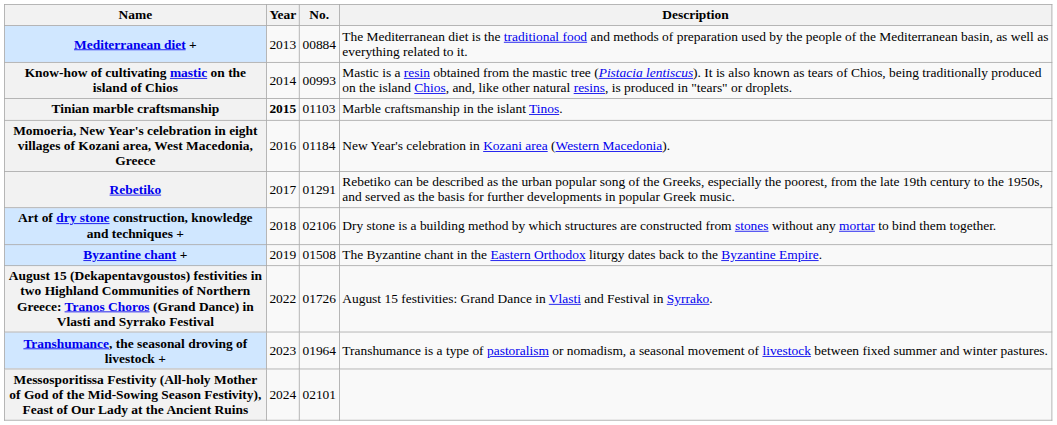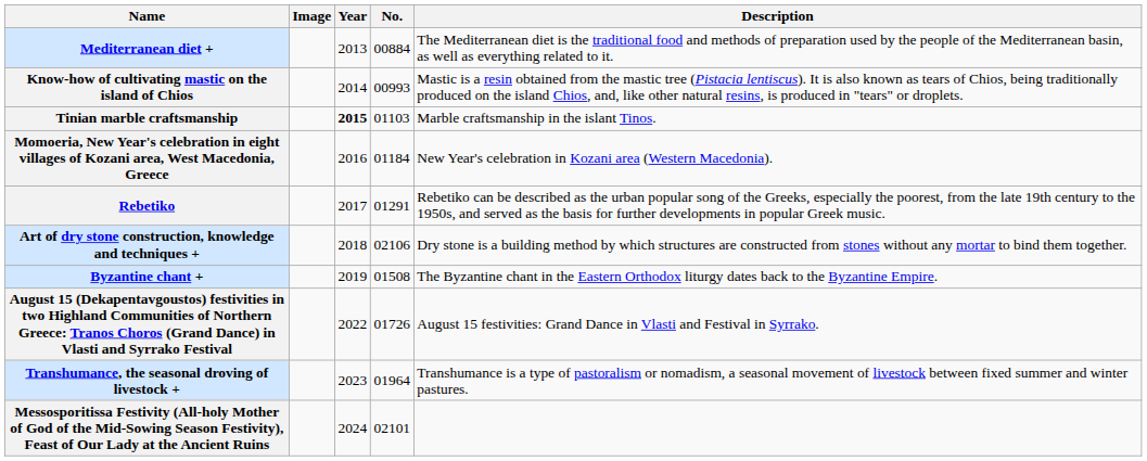+ column: Image
